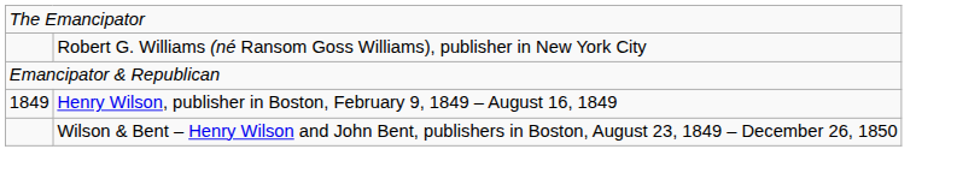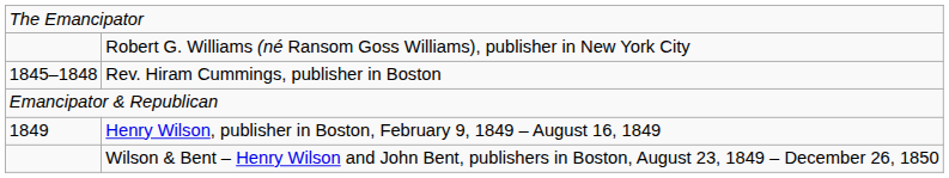+ row: 1845–1848 | Rev. Hiram Cummings, publisher in Boston
